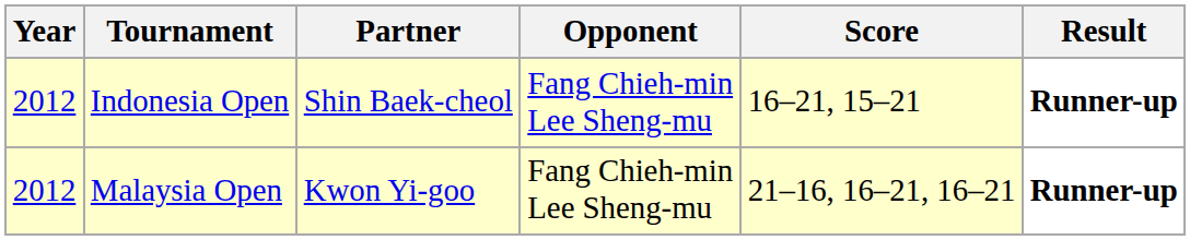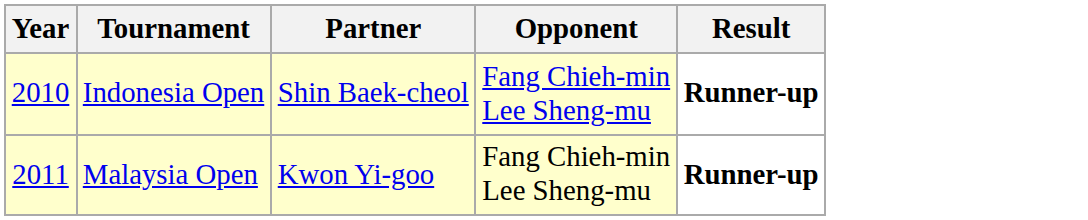- column: Score | 16–21, 15–21 | 21–16, 16–21, 16–21
Indonesia Open | Year: 2012 -> 2010
Malaysia Open | Year: 2012 -> 2011
